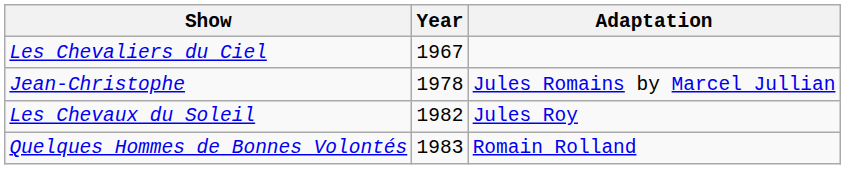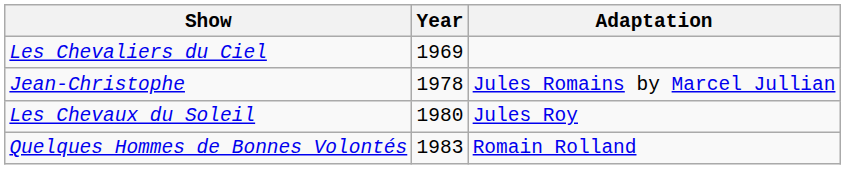Les Chevaliers du Ciel | Year: 1967 -> 1969
Les Chevaux du Soleil | Year: 1982 -> 1980
